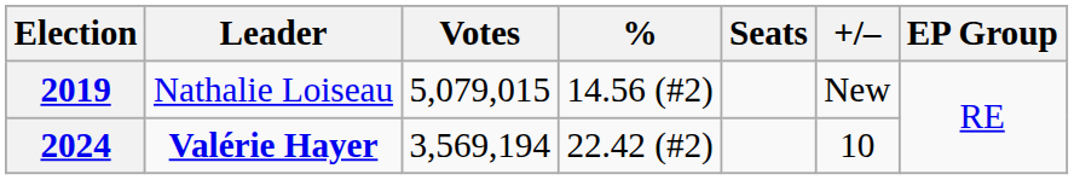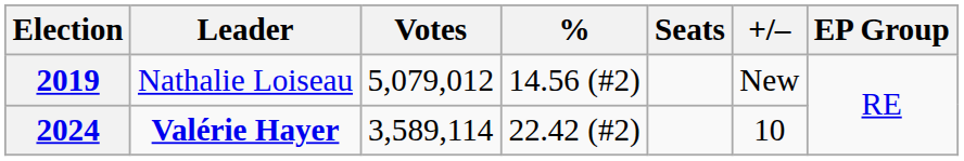2019 | Votes: 5,079,015 -> 5,079,012
2024 | Votes: 3,569,194 -> 3,589,114
